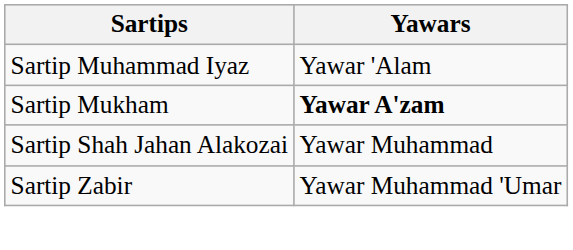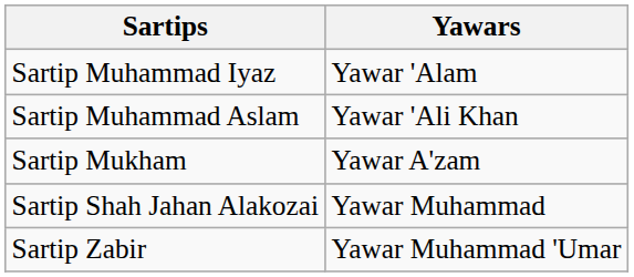+ row: Sartip Muhammad Aslam | Yawar 'Ali Khan
Sartip Mukham | Yawars: bold -> normal
